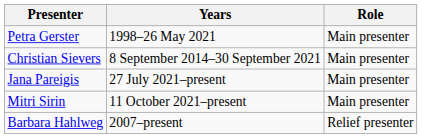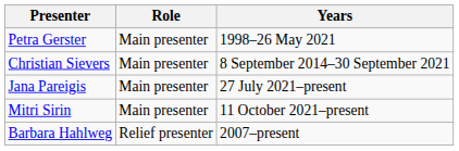columns swapped: Years <-> Role
